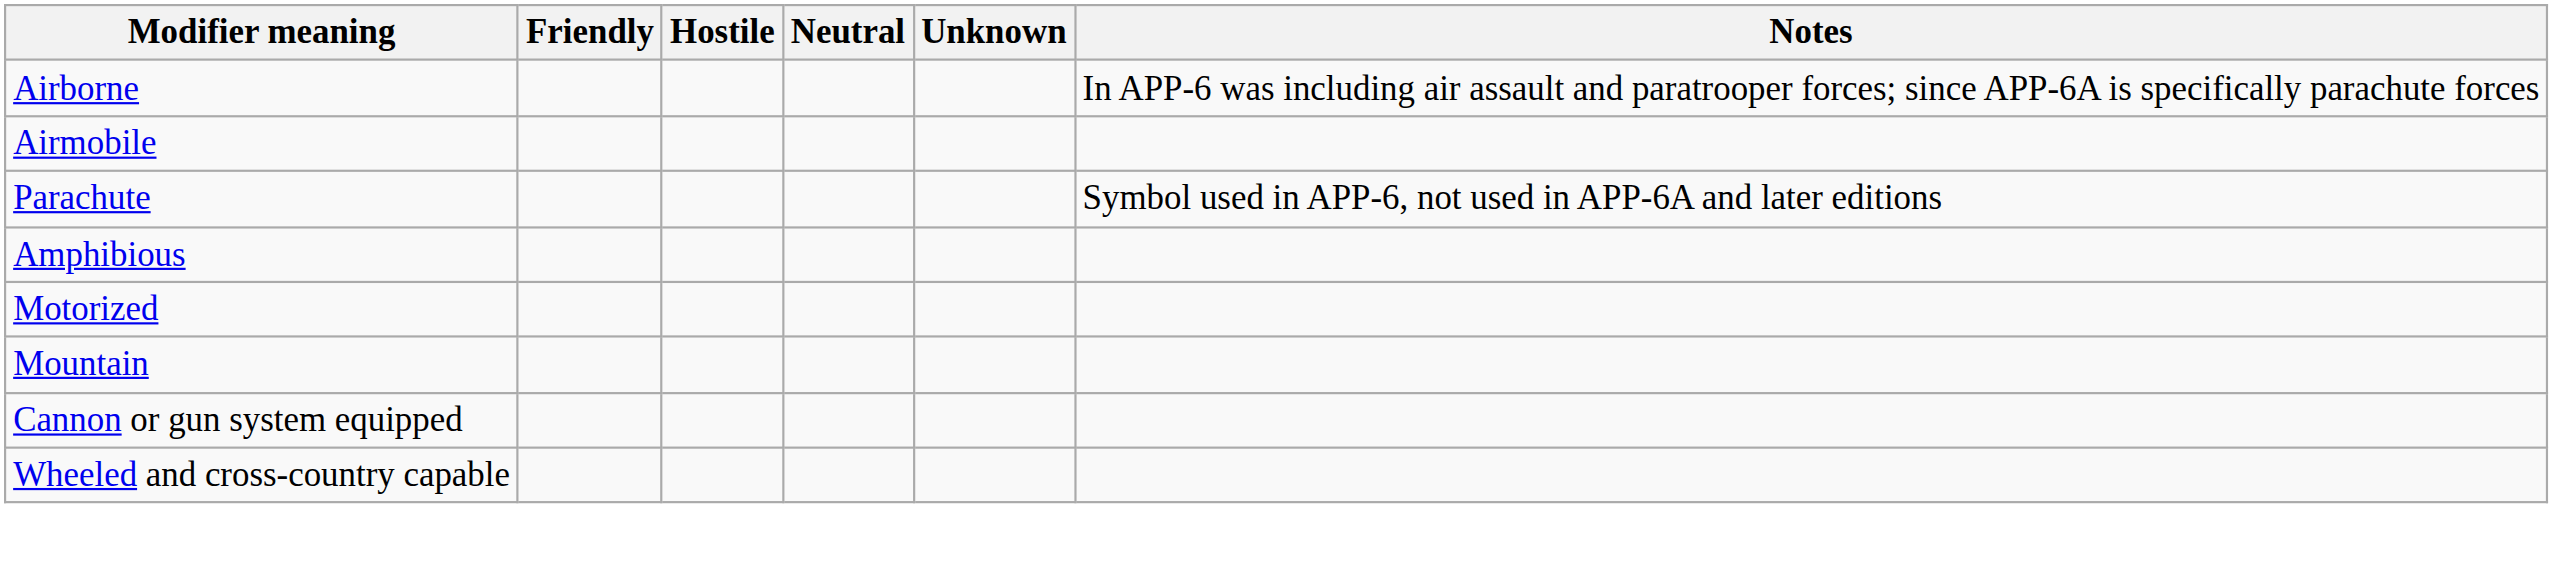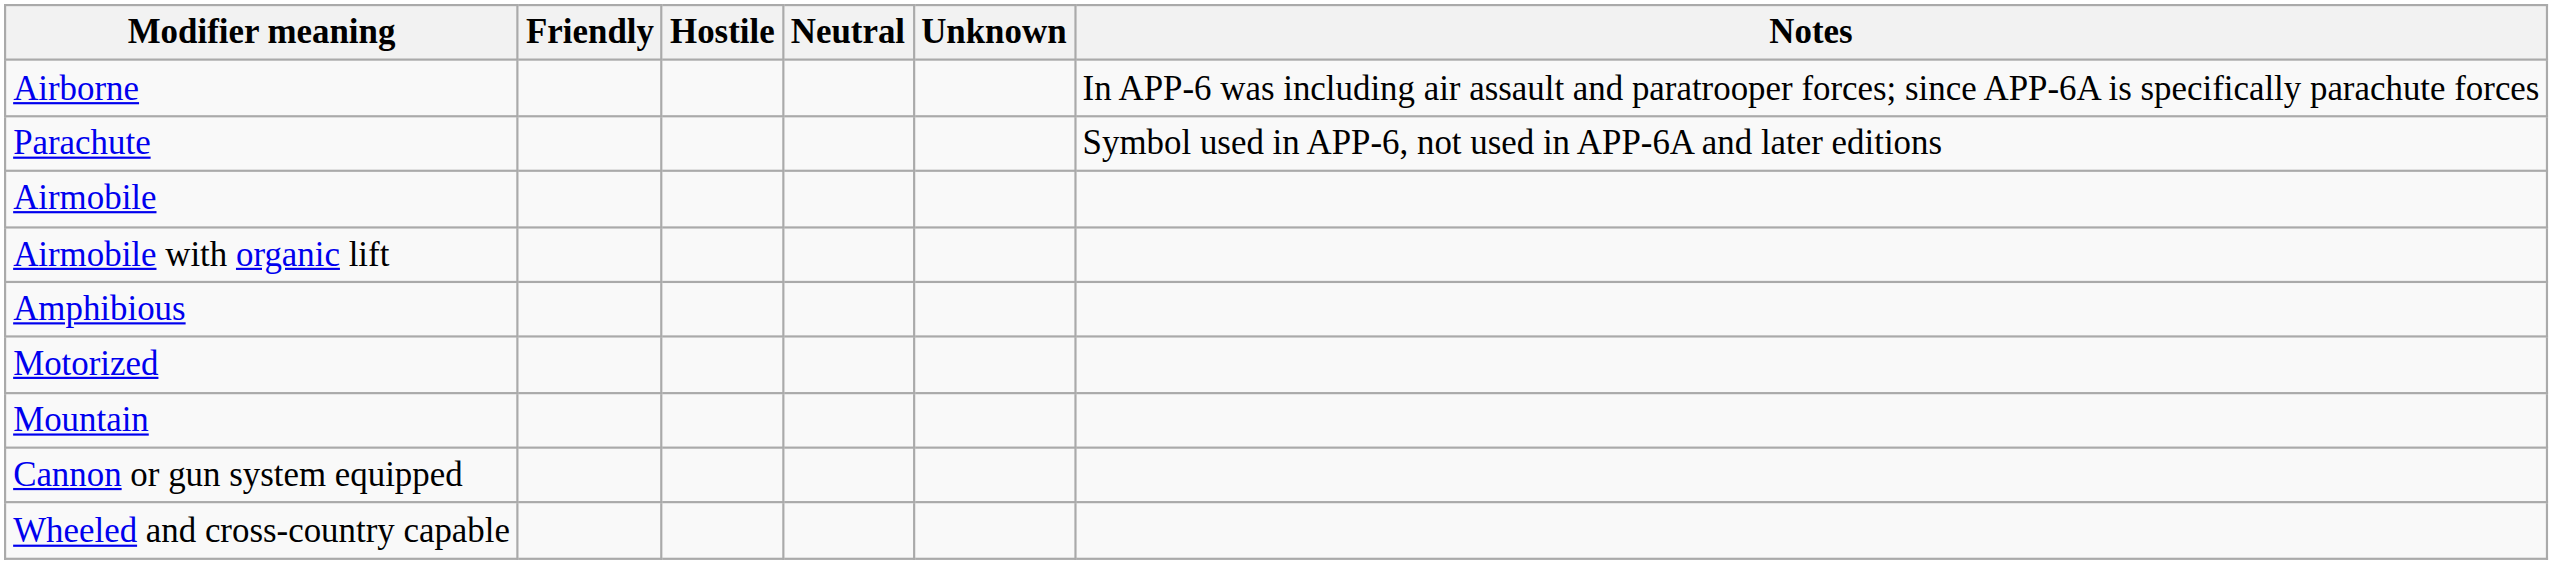rows swapped: Parachute <-> Airmobile
+ row: Airmobile with organic lift
